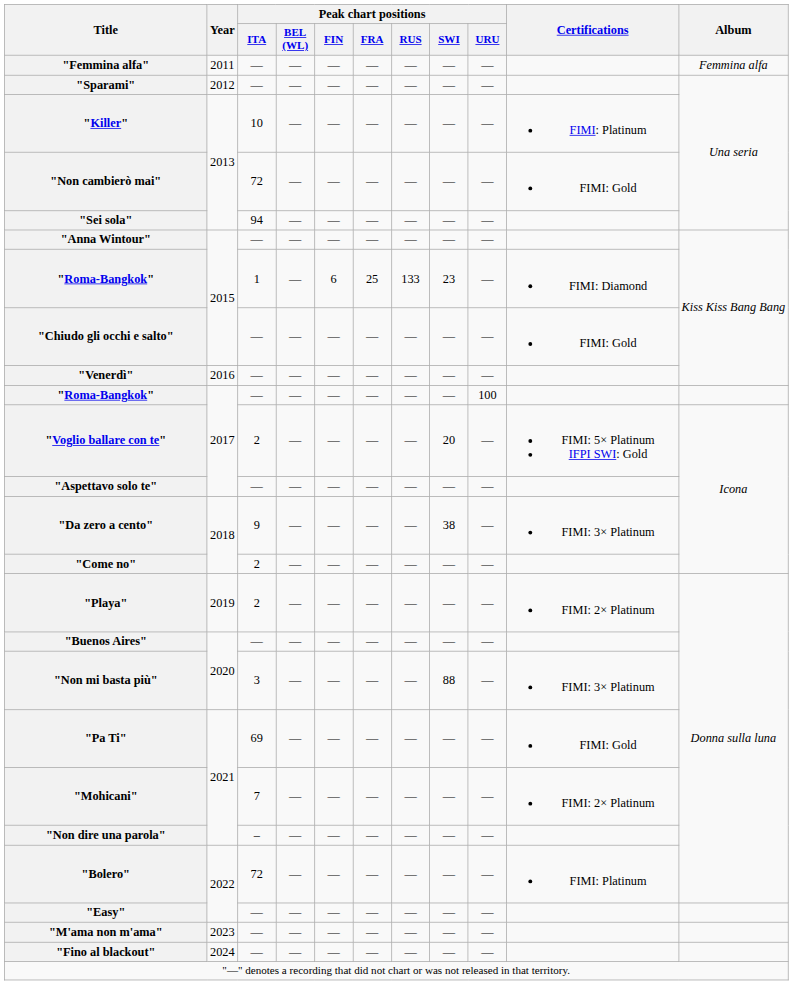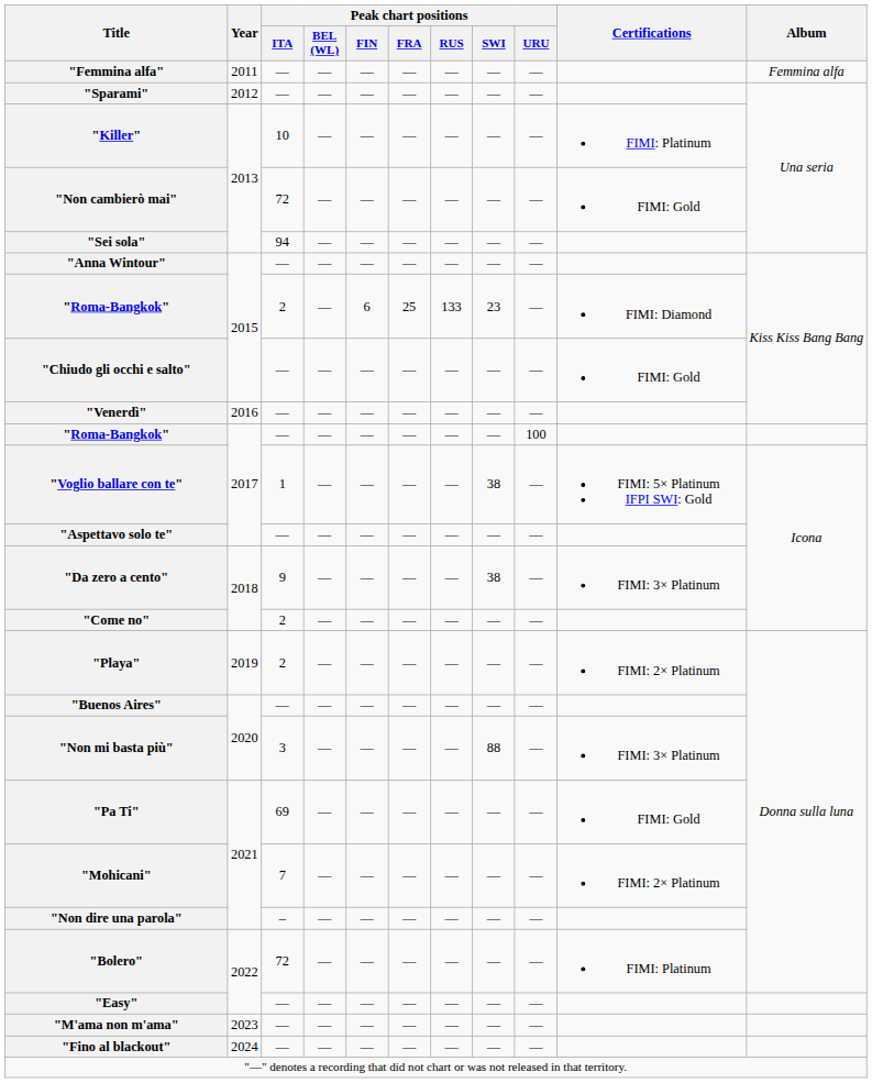"Roma-Bangkok" / 2015 | Peak chart positions / ITA: 1 -> 2
"Voglio ballare con te" | Peak chart positions / ITA: 2 -> 1
"Voglio ballare con te" | Peak chart positions / SWI: 20 -> 38
